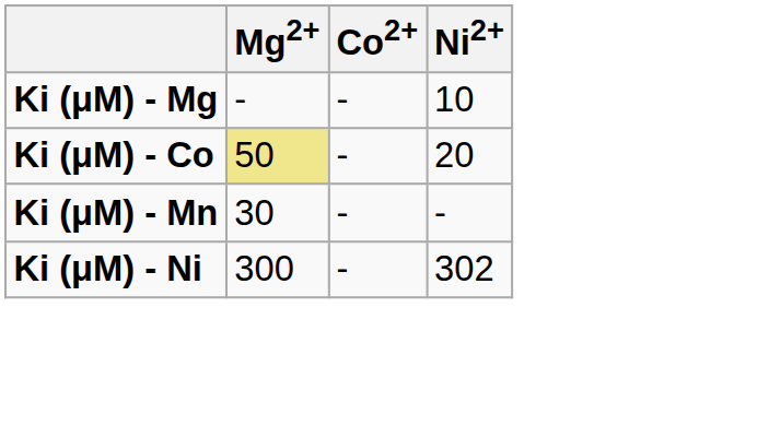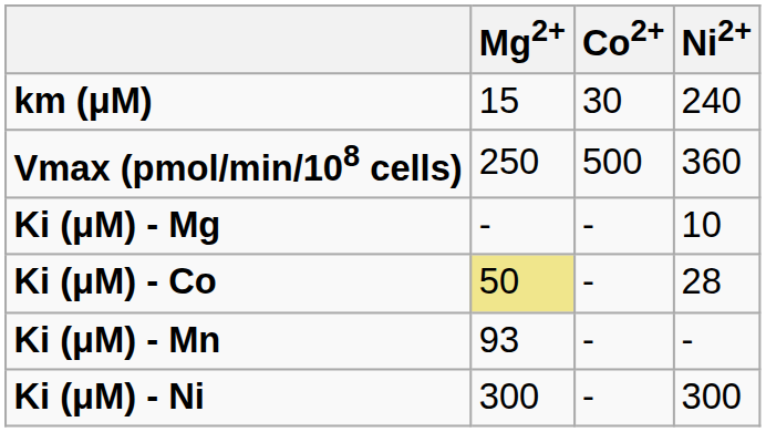+ row: km (μM) | 15 | 30 | 240
+ row: Vmax (pmol/min/108 cells) | 250 | 500 | 360
Ki (μM) - Co | Ni2+: 20 -> 28
Ki (μM) - Mn | Mg2+: 30 -> 93
Ki (μM) - Ni | Ni2+: 302 -> 300
